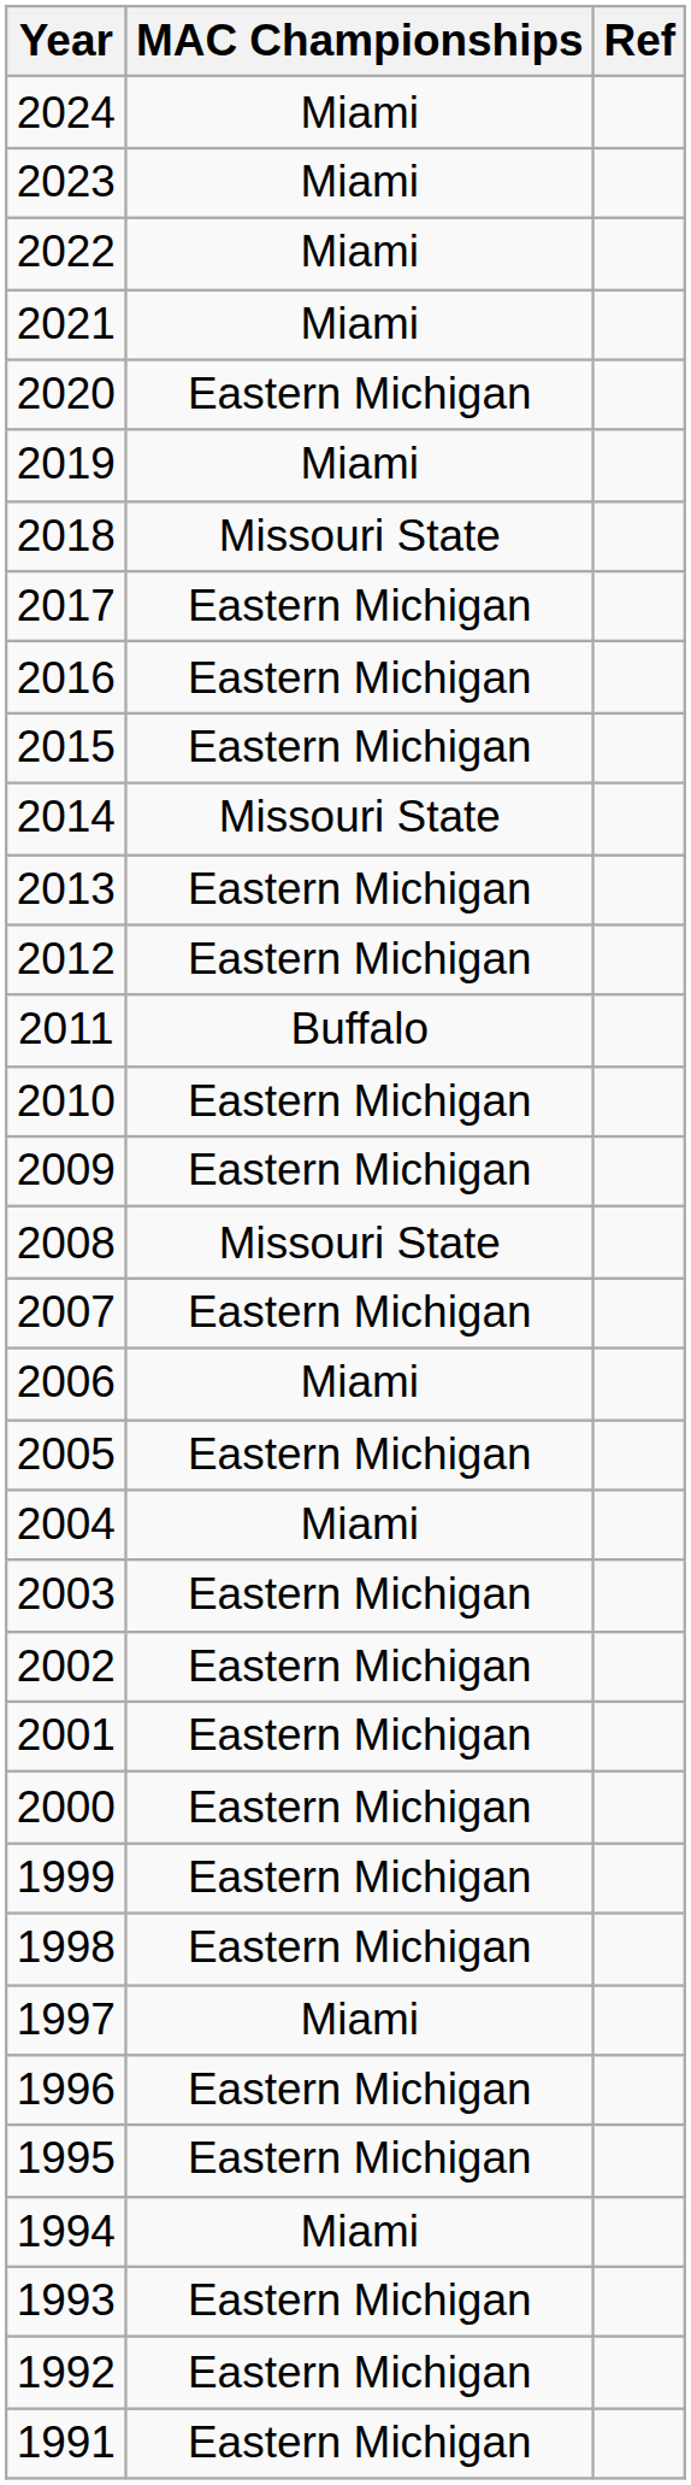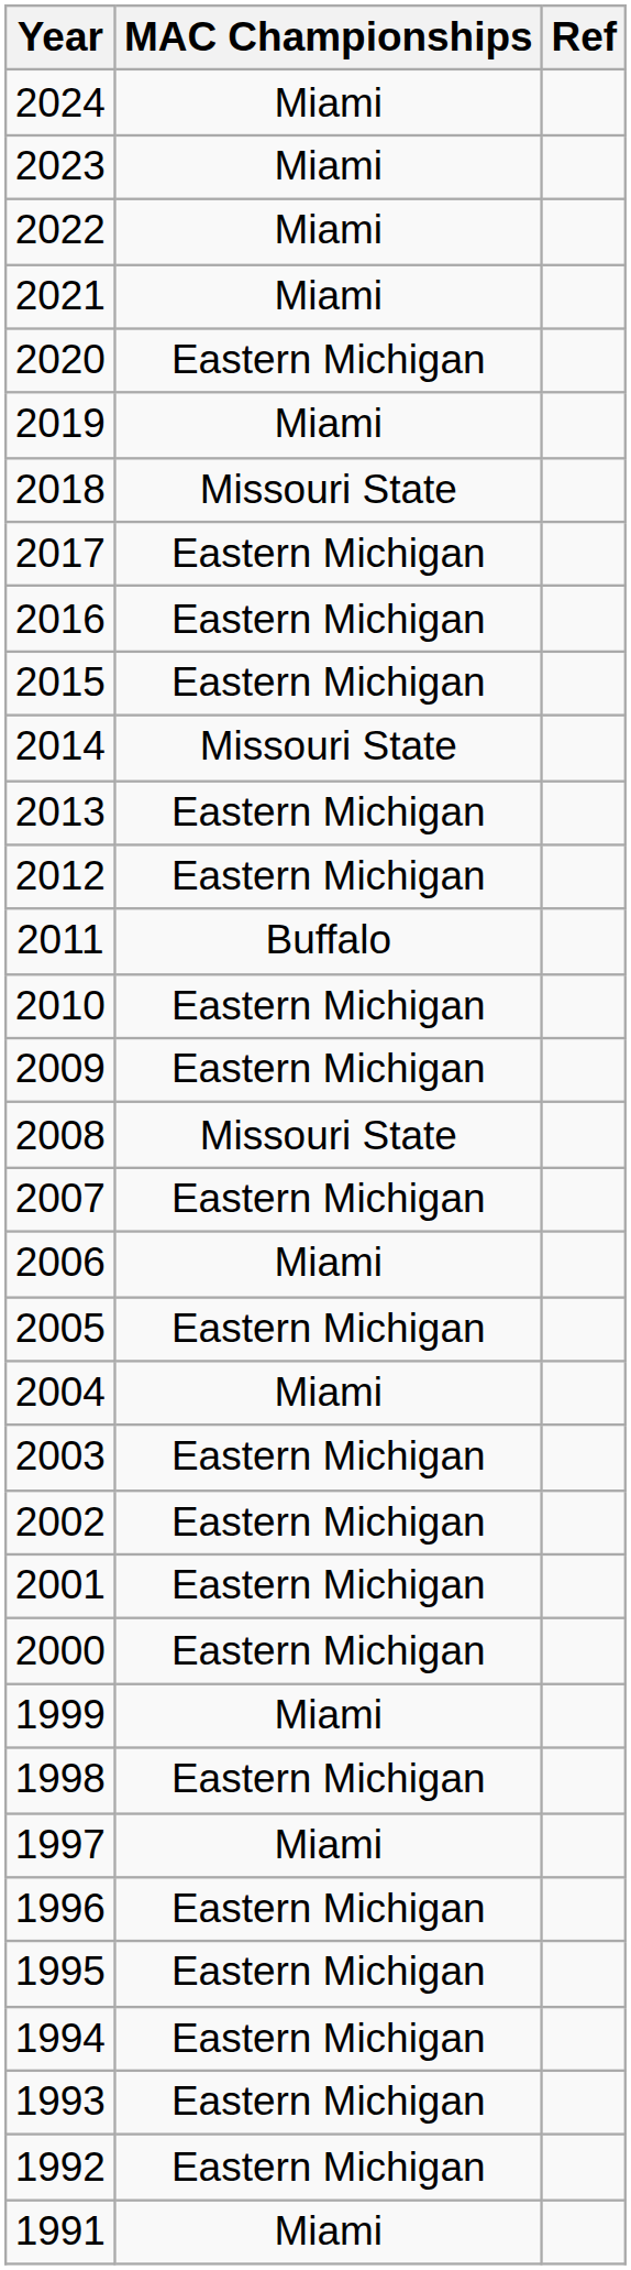1999 | MAC Championships: Eastern Michigan -> Miami
1994 | MAC Championships: Miami -> Eastern Michigan
1991 | MAC Championships: Eastern Michigan -> Miami
